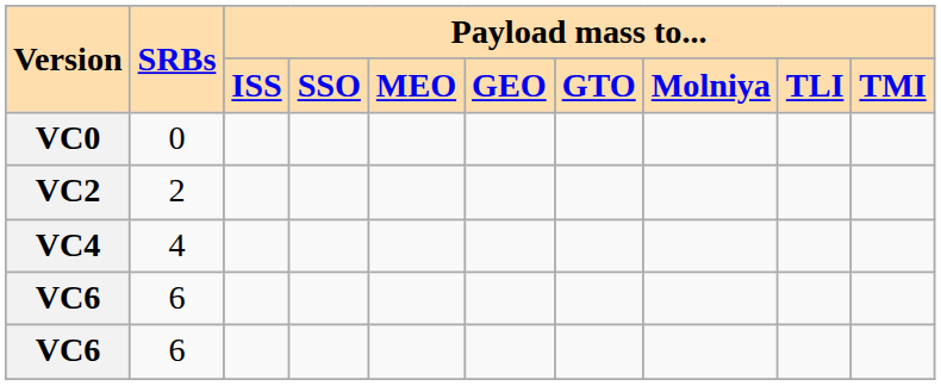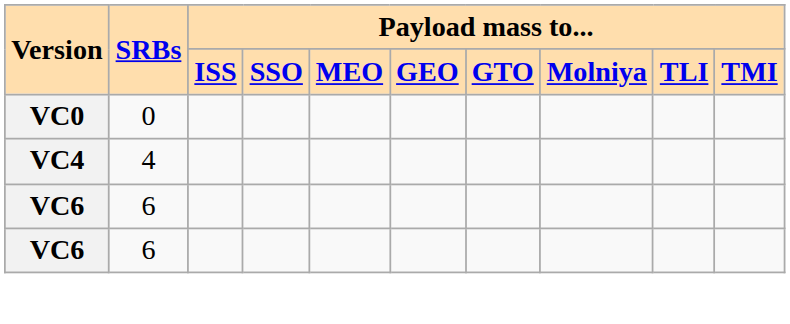- row: VC2 | 2
